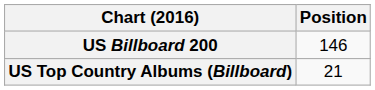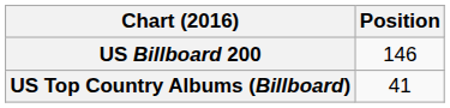US Top Country Albums (Billboard) | Position: 21 -> 41
